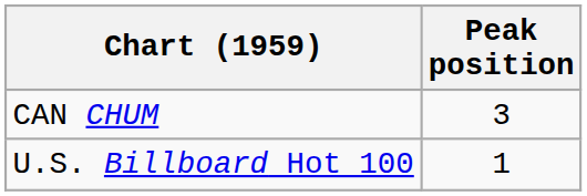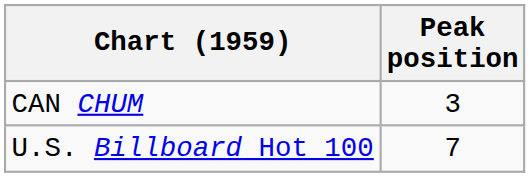U.S. Billboard Hot 100 | Peak position: 1 -> 7
